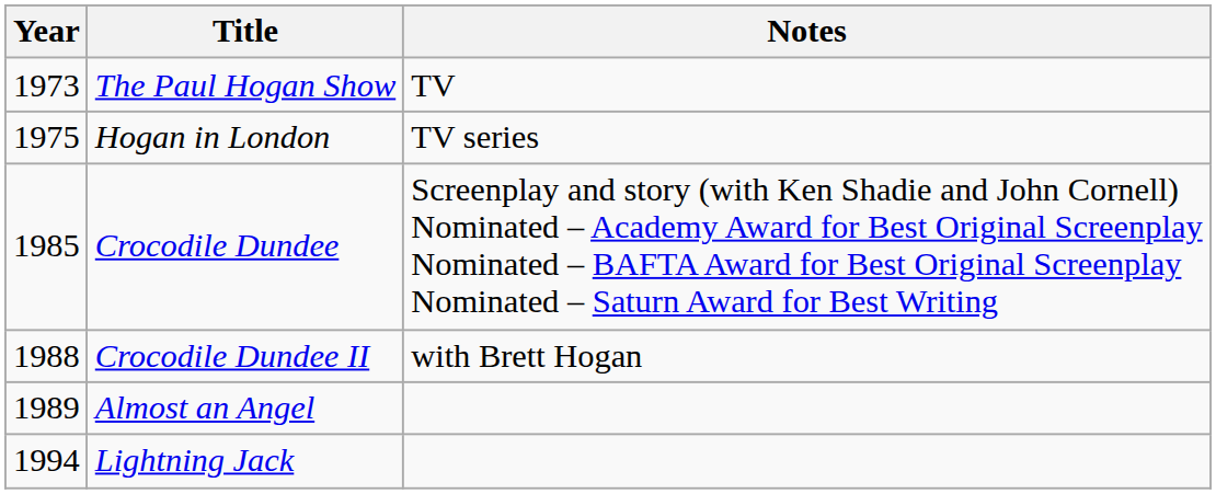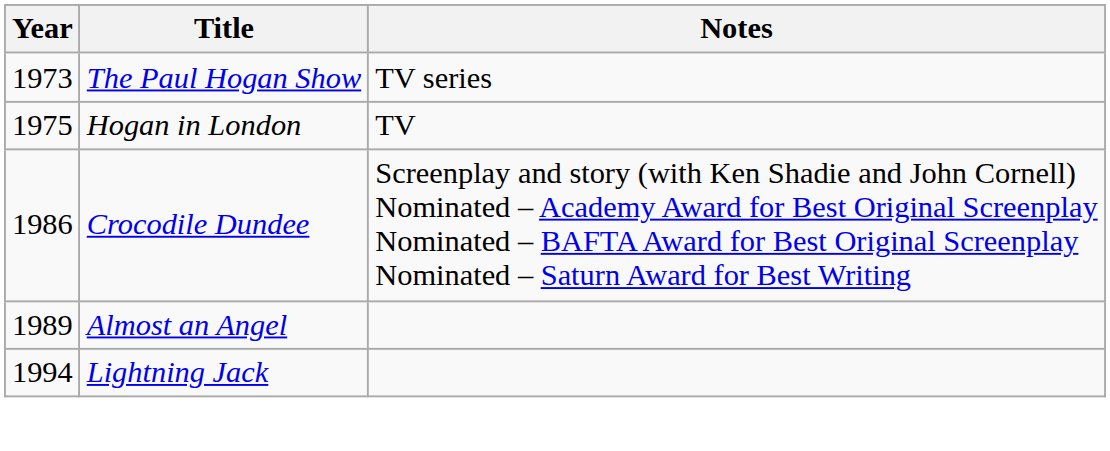The Paul Hogan Show | Notes: TV -> TV series
Hogan in London | Notes: TV series -> TV
Crocodile Dundee | Year: 1985 -> 1986
- row: 1988 | Crocodile Dundee II | with Brett Hogan
